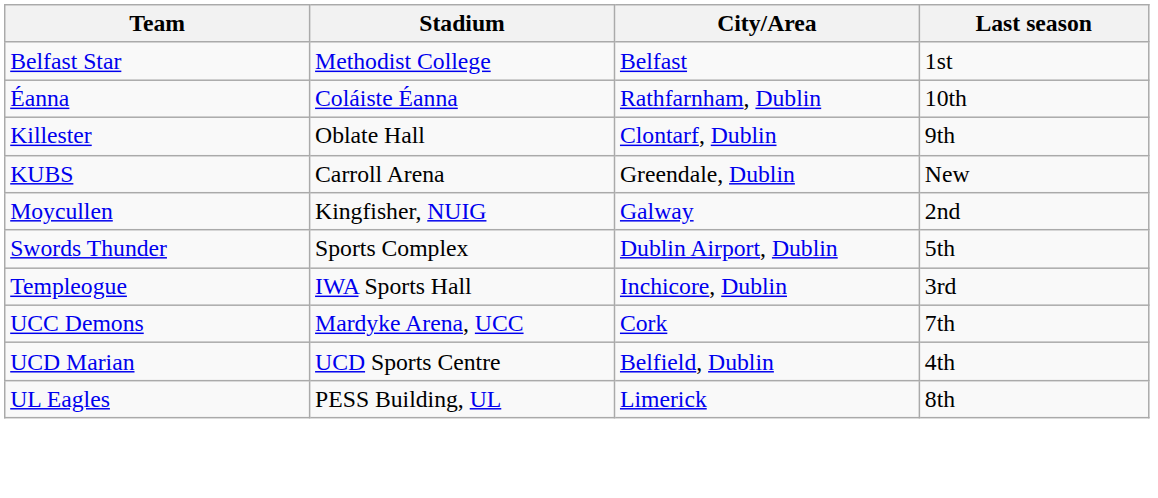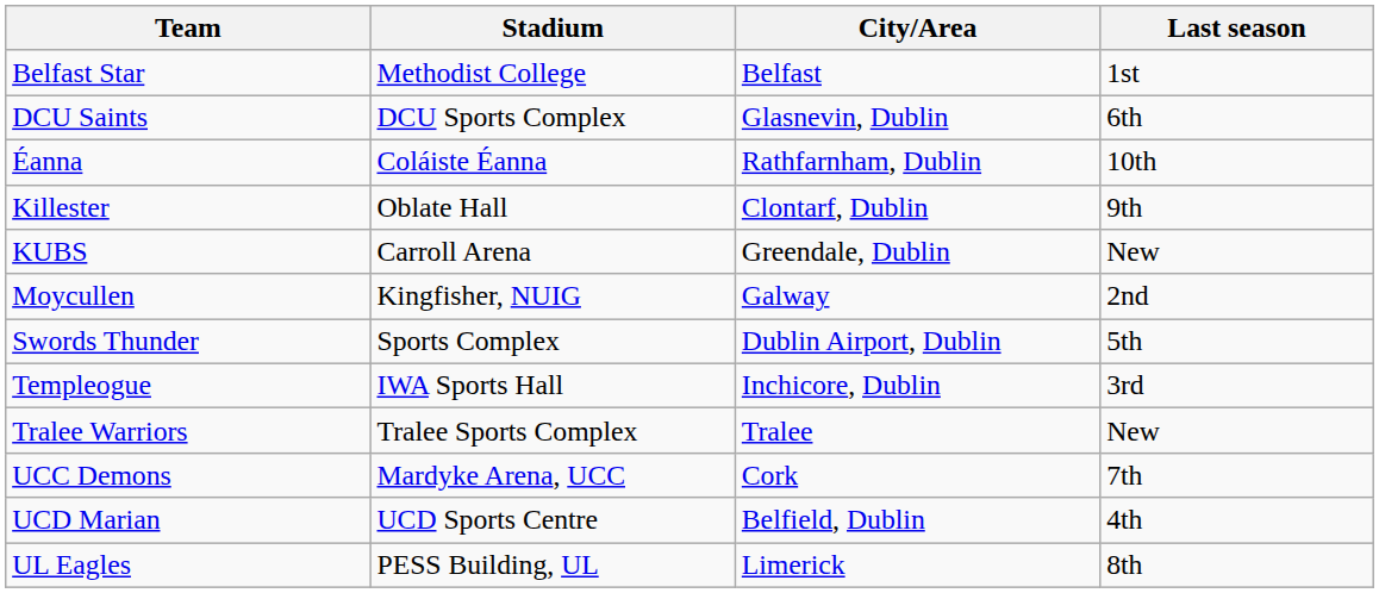+ row: DCU Saints | DCU Sports Complex | Glasnevin, Dublin | 6th
+ row: Tralee Warriors | Tralee Sports Complex | Tralee | New
